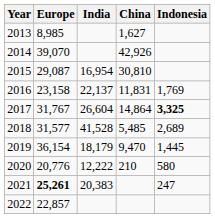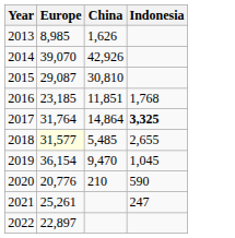- column: India | 16,954 | 22,137 | 26,604 | 41,528 | 18,179 | 12,222 | 20,383
2013 | China: 1,627 -> 1,626
2016 | Europe: 23,158 -> 23,185
2016 | China: 11,831 -> 11,851
2016 | Indonesia: 1,769 -> 1,768
2017 | Europe: 31,767 -> 31,764
2018 | Europe: no background -> lightyellow background
2018 | Indonesia: 2,689 -> 2,655
2019 | Indonesia: 1,445 -> 1,045
2020 | Indonesia: 580 -> 590
2021 | Europe: bold -> normal
2022 | Europe: 22,857 -> 22,897
